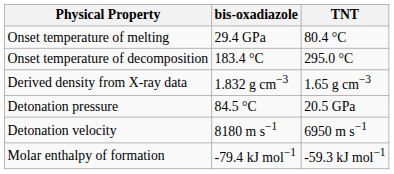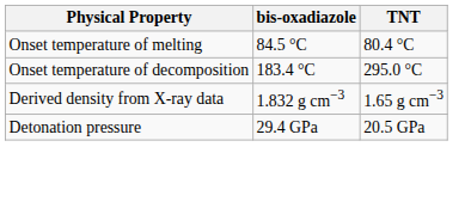Onset temperature of melting | bis-oxadiazole: 29.4 GPa -> 84.5 °C
Detonation pressure | bis-oxadiazole: 84.5 °C -> 29.4 GPa
- row: Detonation velocity | 8180 m s−1 | 6950 m s−1
- row: Molar enthalpy of formation | -79.4 kJ mol−1 | -59.3 kJ mol−1
